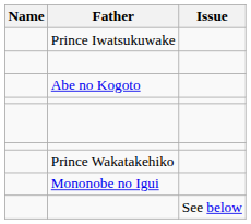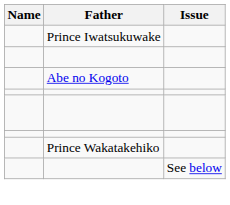- row: Mononobe no Igui
